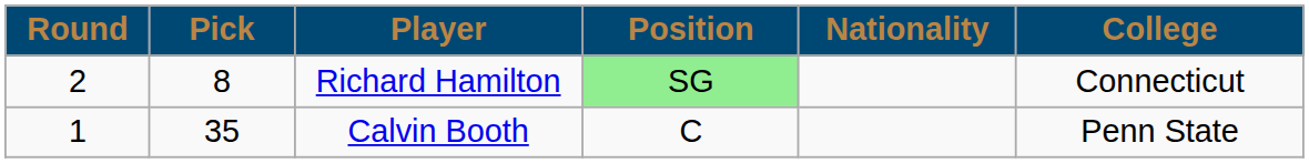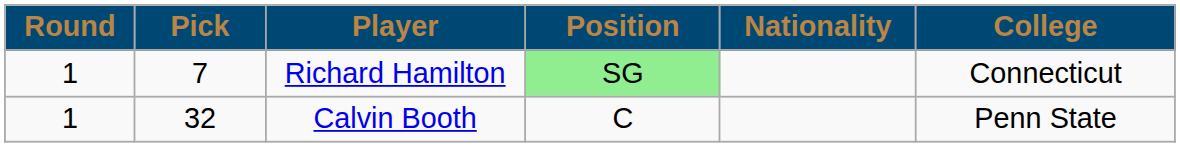Richard Hamilton | Round: 2 -> 1
Richard Hamilton | Pick: 8 -> 7
Calvin Booth | Pick: 35 -> 32
